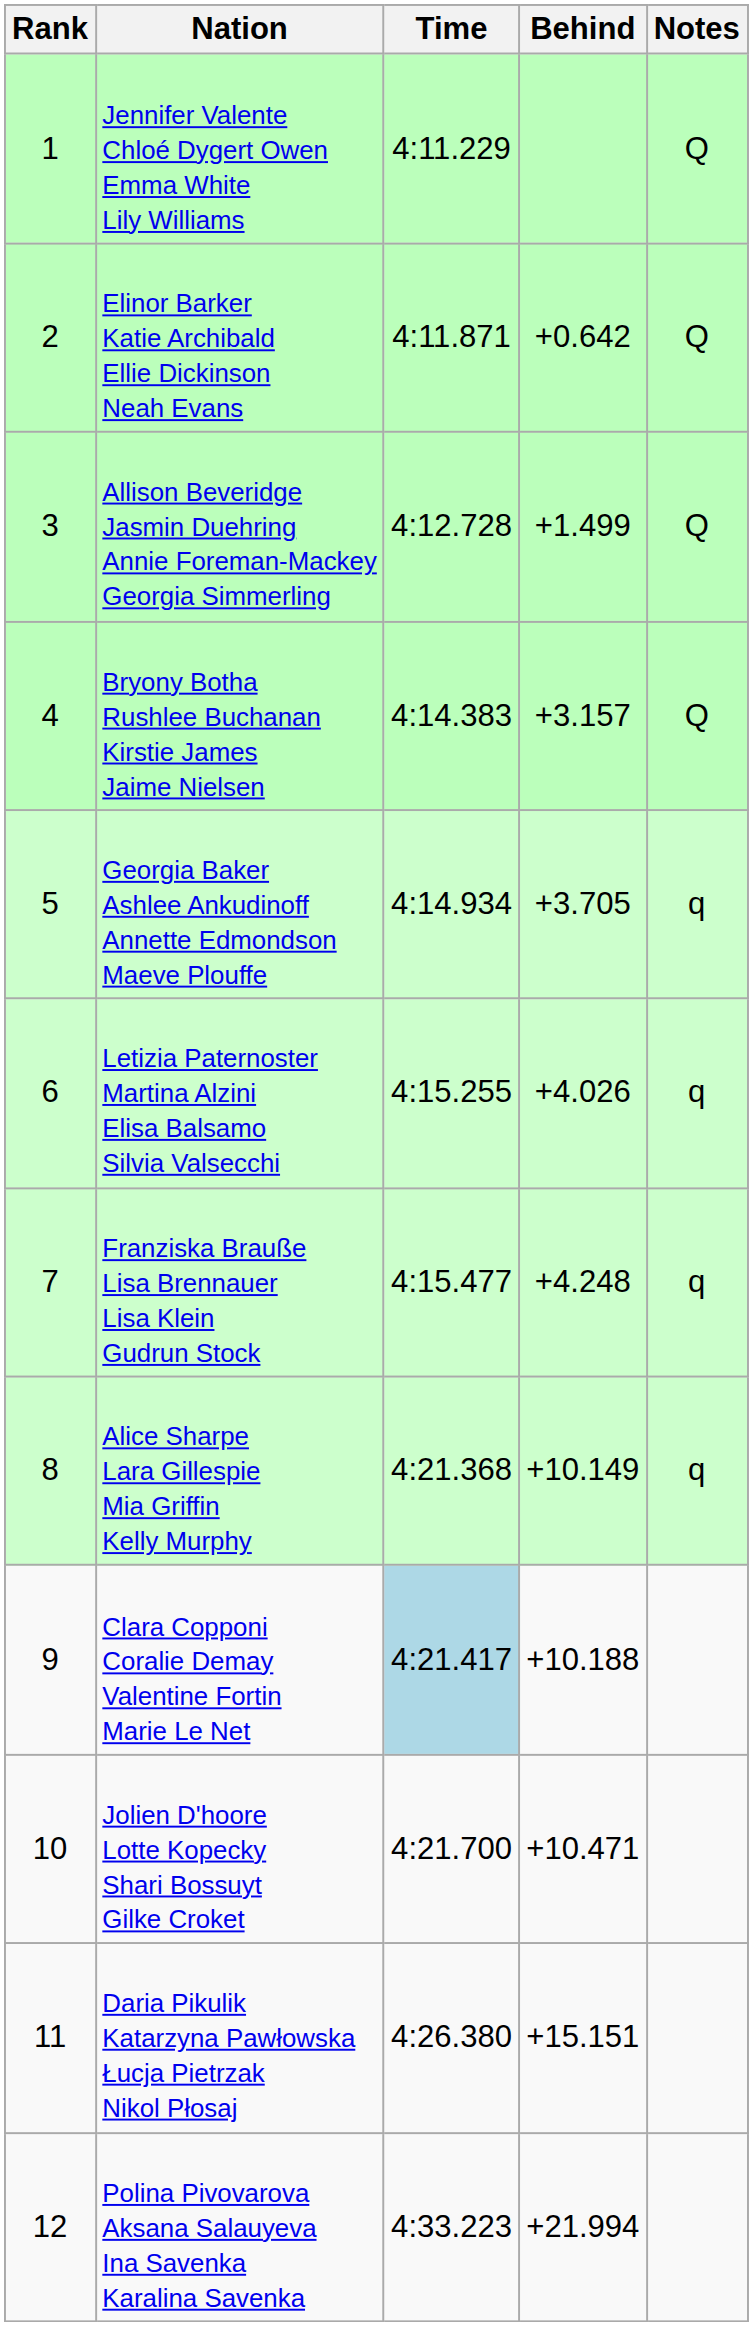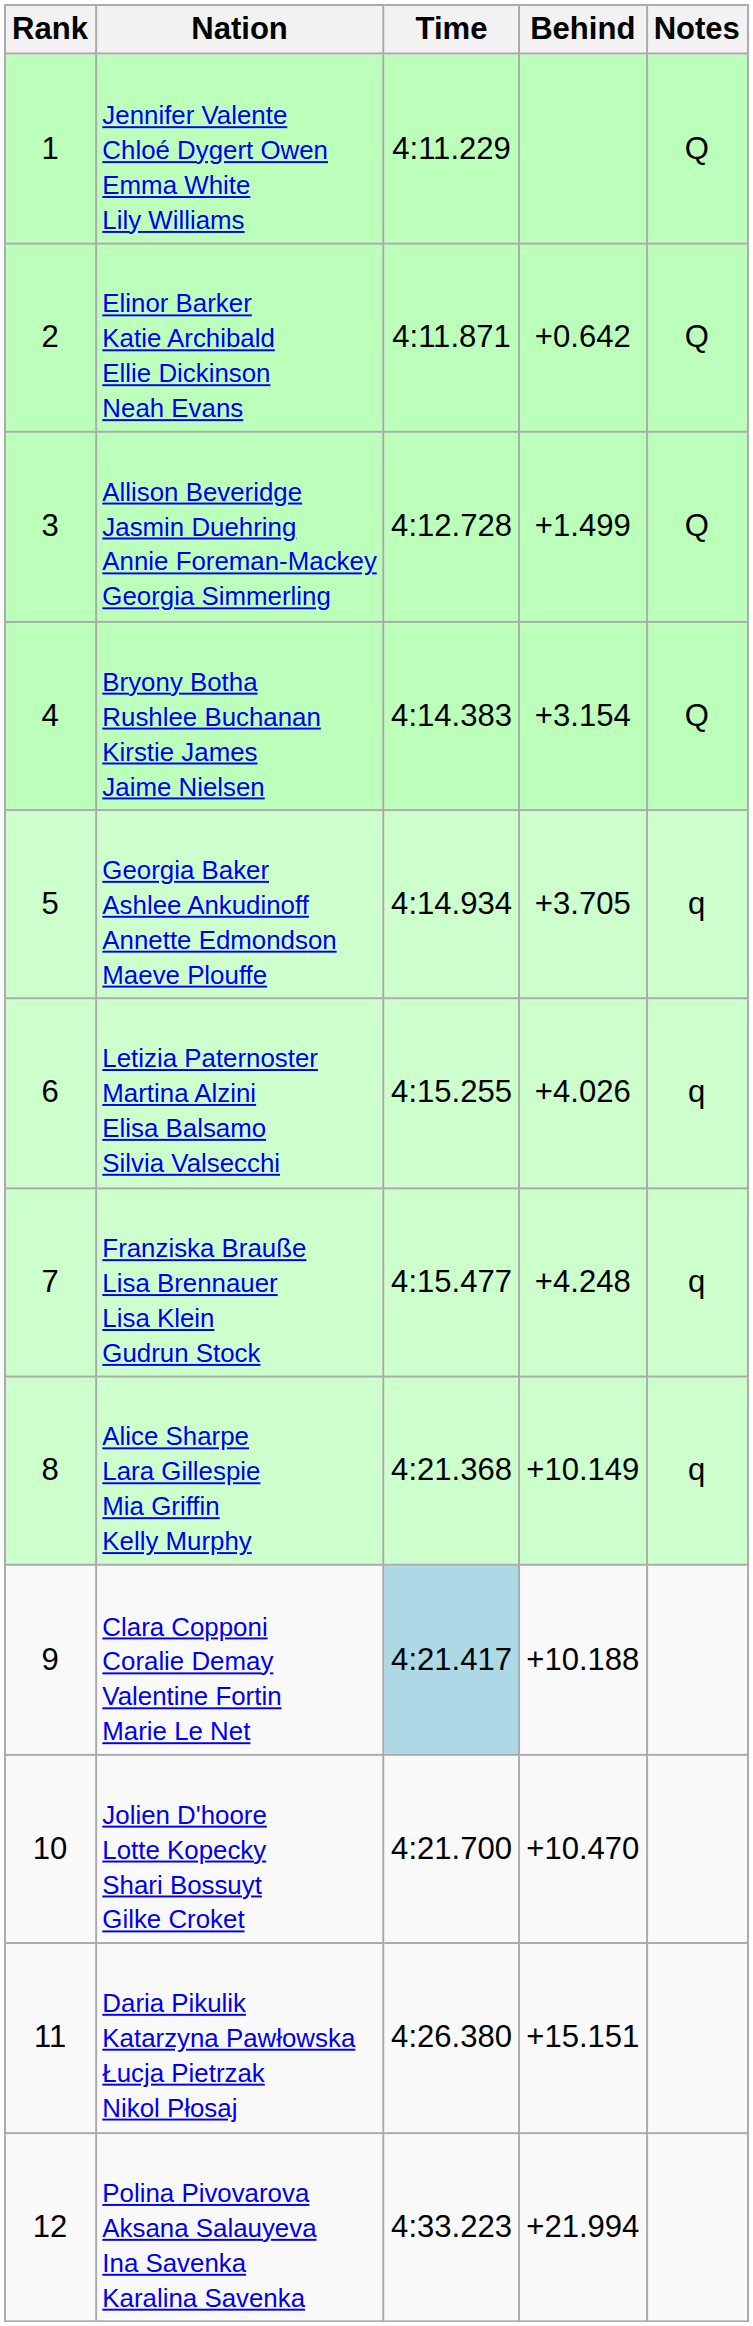Bryony Botha Rushlee Buchanan Kirstie James Jaime Nielsen | Behind: +3.157 -> +3.154
Jolien D'hoore Lotte Kopecky Shari Bossuyt Gilke Croket | Behind: +10.471 -> +10.470
